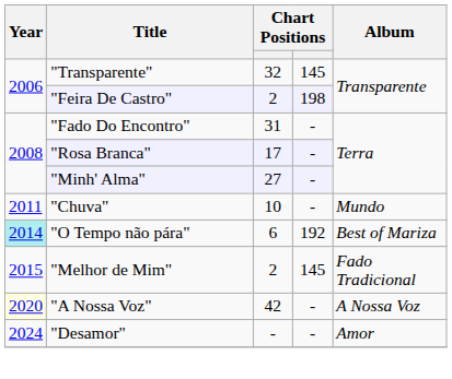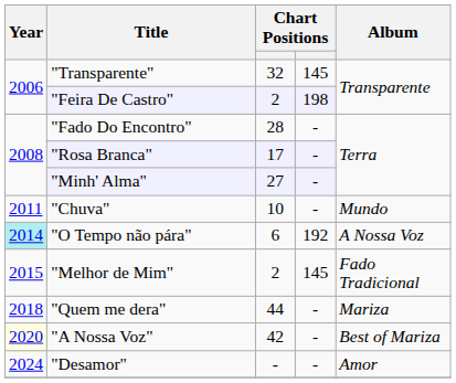"Fado Do Encontro" | column 3: 31 -> 28
"O Tempo não pára" | Album: Best of Mariza -> A Nossa Voz
+ row: 2018 | "Quem me dera" | 44 | - | Mariza
"A Nossa Voz" | Album: A Nossa Voz -> Best of Mariza
